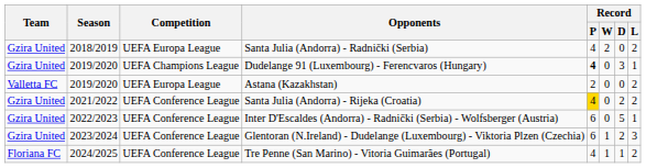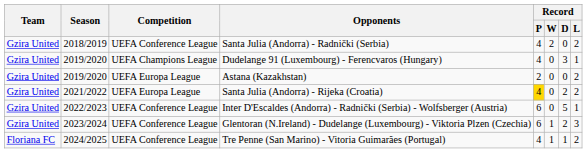Santa Julia (Andorra) - Radnički (Serbia) | Competition: UEFA Europa League -> UEFA Conference League
Dudelange 91 (Luxembourg) - Ferencvaros (Hungary) | Record / P: bold -> normal
Astana (Kazakhstan) | Team: Valletta FC -> Gzira United
Santa Julia (Andorra) - Rijeka (Croatia) | Competition: UEFA Conference League -> UEFA Europa League
